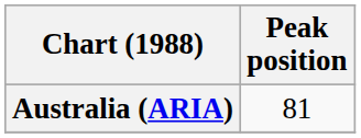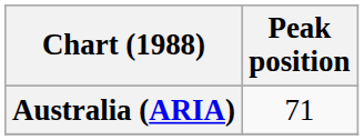Australia (ARIA) | Peak position: 81 -> 71
